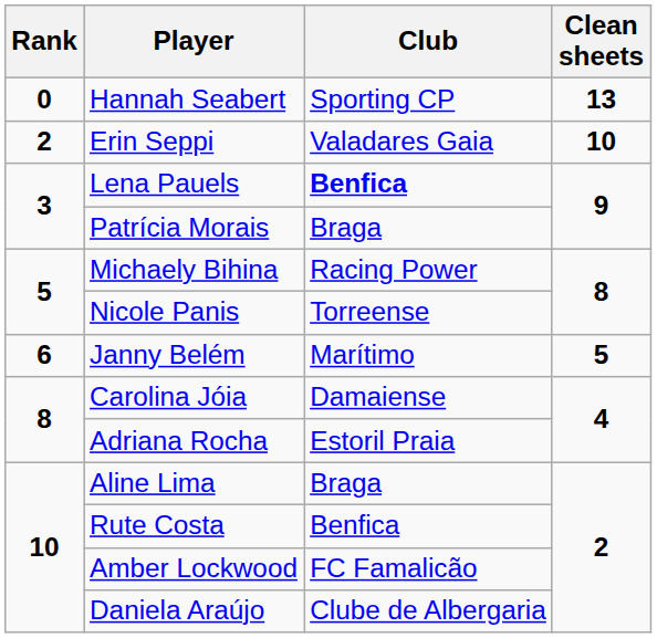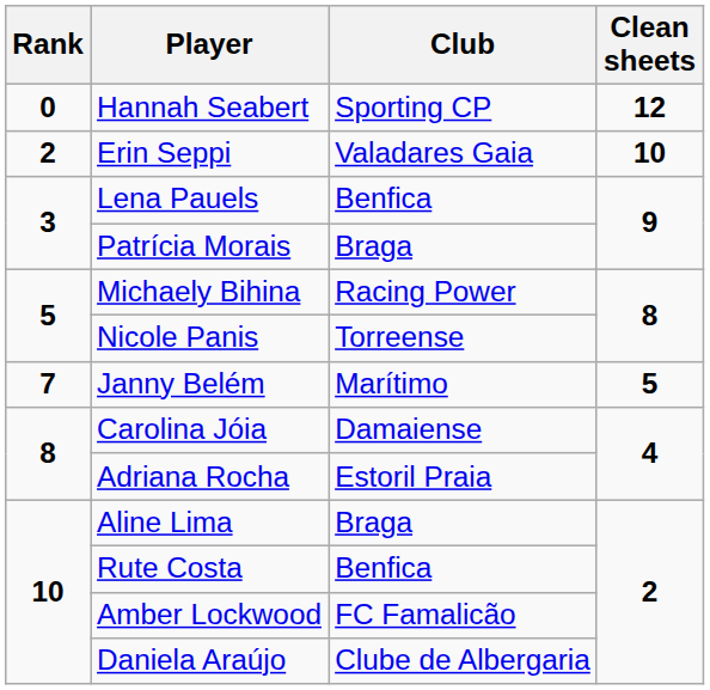Hannah Seabert | Clean sheets: 13 -> 12
Lena Pauels | Club: bold -> normal
Janny Belém | Rank: 6 -> 7
